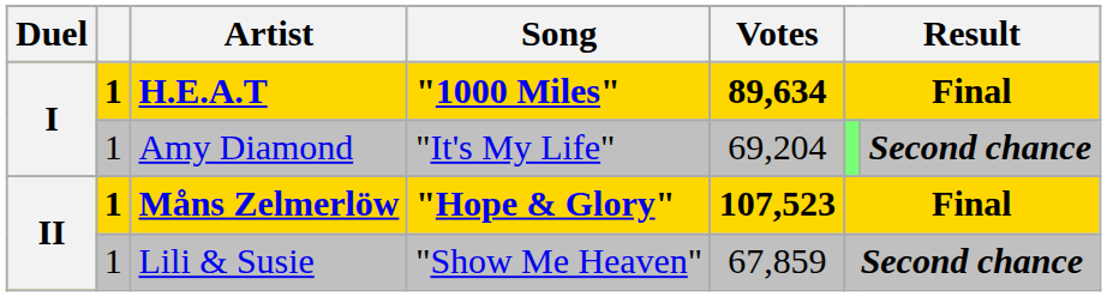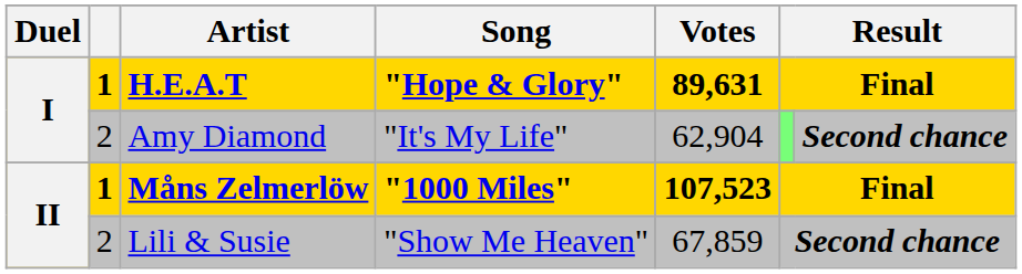H.E.A.T | Song: "1000 Miles" -> "Hope & Glory"
H.E.A.T | Votes: 89,634 -> 89,631
Amy Diamond | column 2: 1 -> 2
Amy Diamond | Votes: 69,204 -> 62,904
Måns Zelmerlöw | Song: "Hope & Glory" -> "1000 Miles"
Lili & Susie | column 2: 1 -> 2
